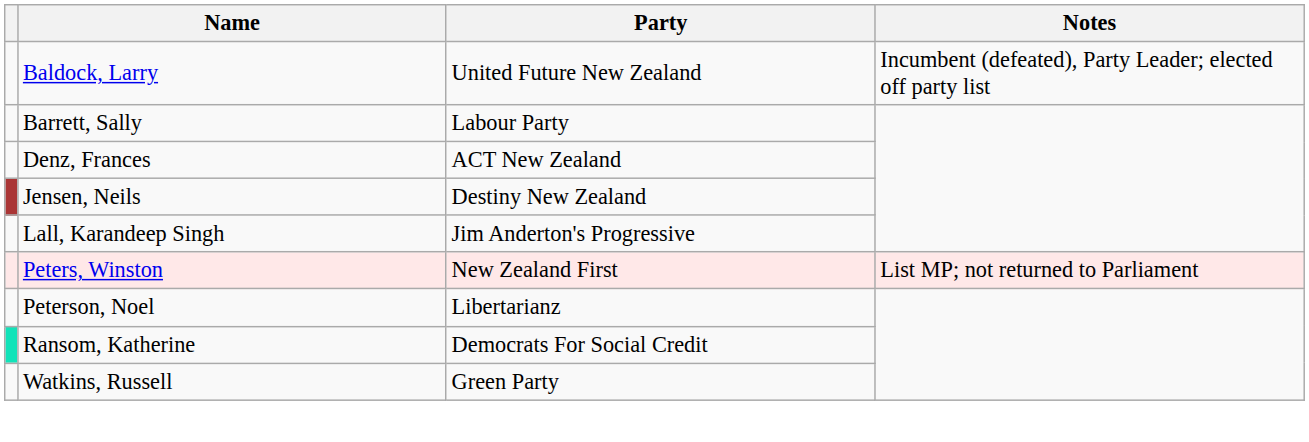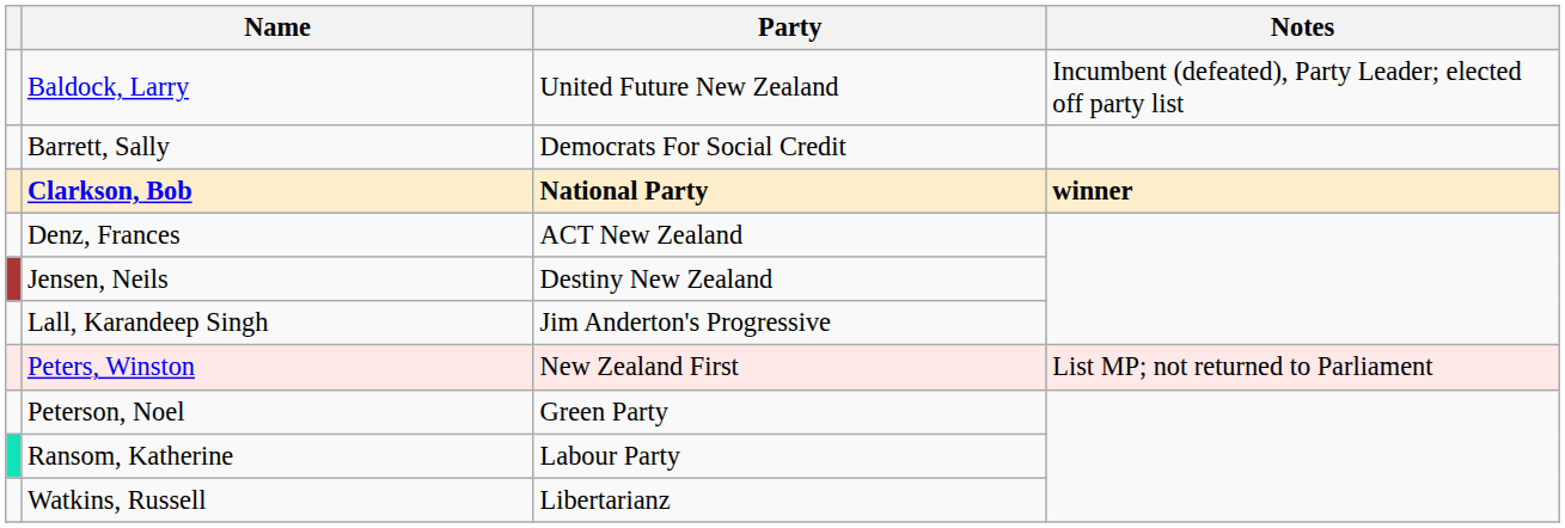Barrett, Sally | Party: Labour Party -> Democrats For Social Credit
+ row: Clarkson, Bob | National Party | winner
Peterson, Noel | Party: Libertarianz -> Green Party
Ransom, Katherine | Party: Democrats For Social Credit -> Labour Party
Watkins, Russell | Party: Green Party -> Libertarianz
